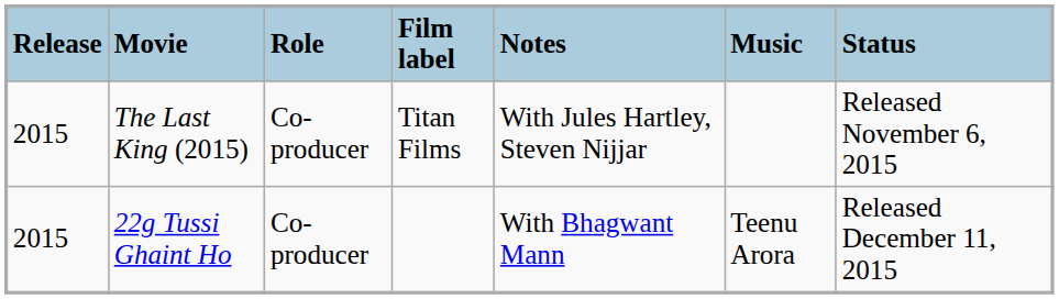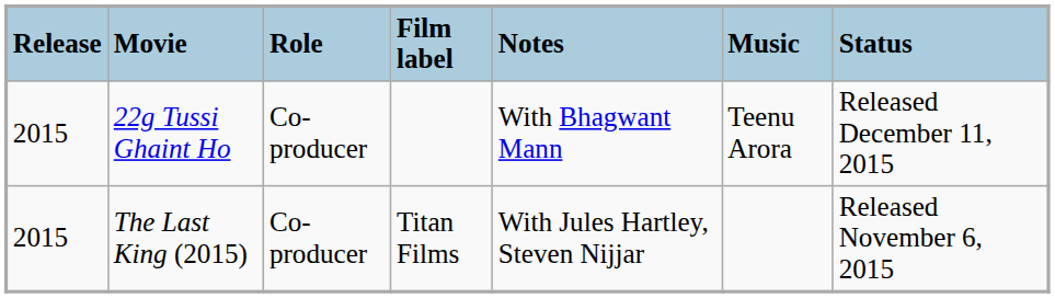rows swapped: The Last King (2015) <-> 22g Tussi Ghaint Ho
